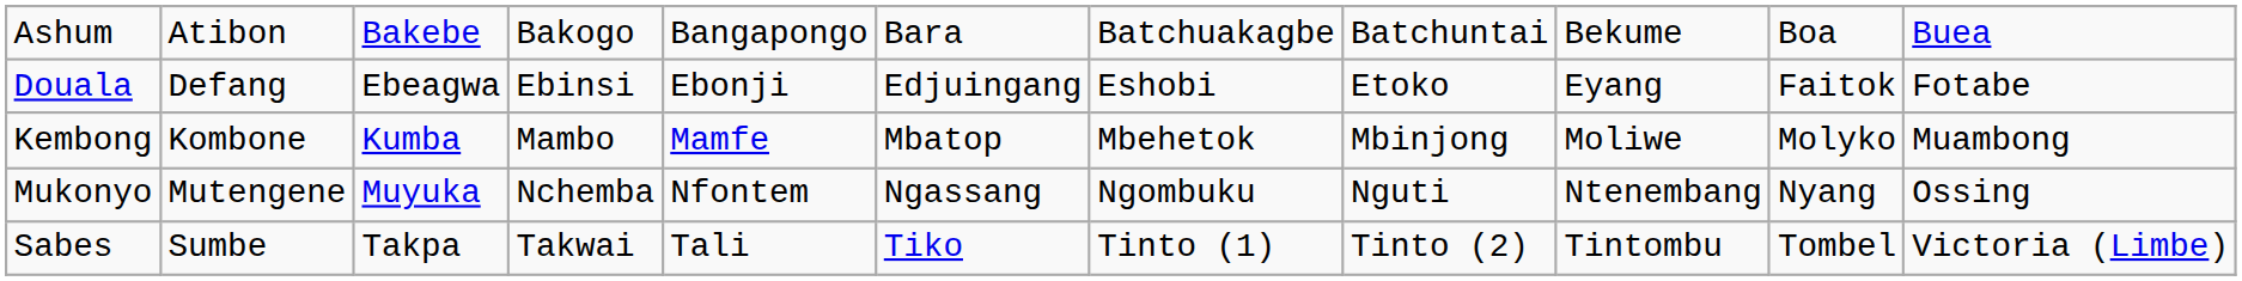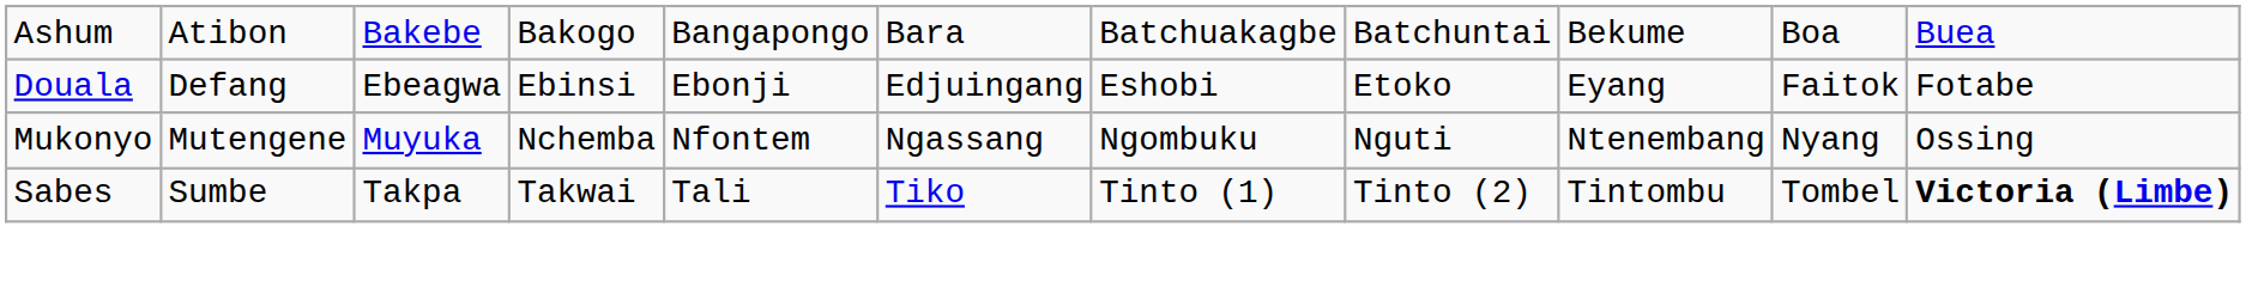- row: Kembong | Kombone | Kumba | Mambo | Mamfe | Mbatop | Mbehetok | Mbinjong | Moliwe | Molyko | Muambong
Sabes | column 11: normal -> bold
